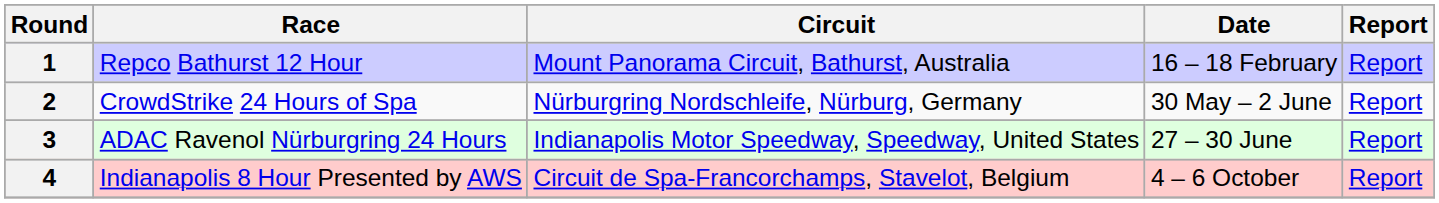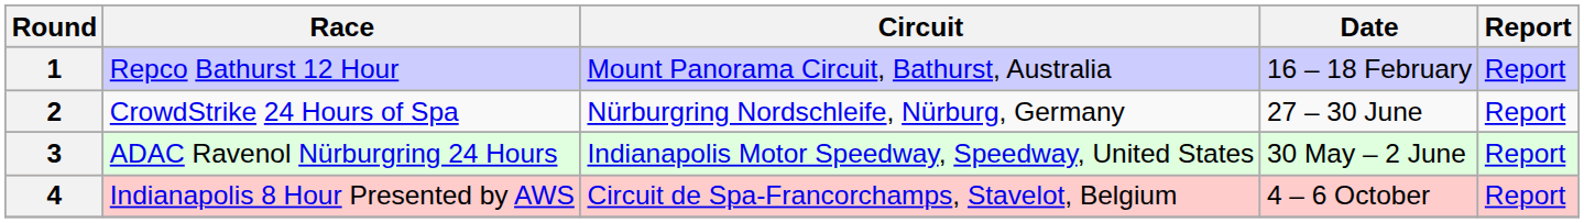2 | Date: 30 May – 2 June -> 27 – 30 June
3 | Date: 27 – 30 June -> 30 May – 2 June
